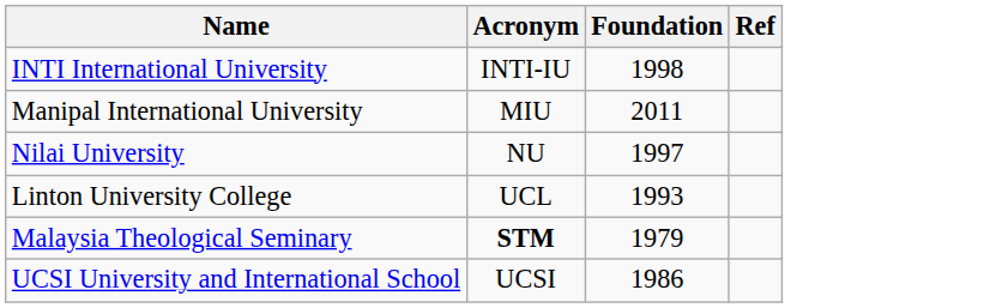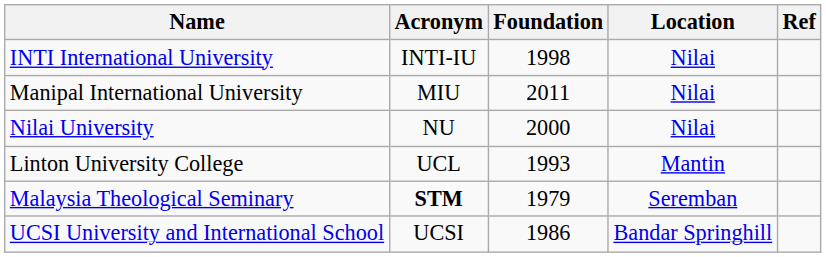+ column: Location | Nilai | Nilai | Nilai | Mantin | Seremban | Bandar Springhill
Nilai University | Foundation: 1997 -> 2000
